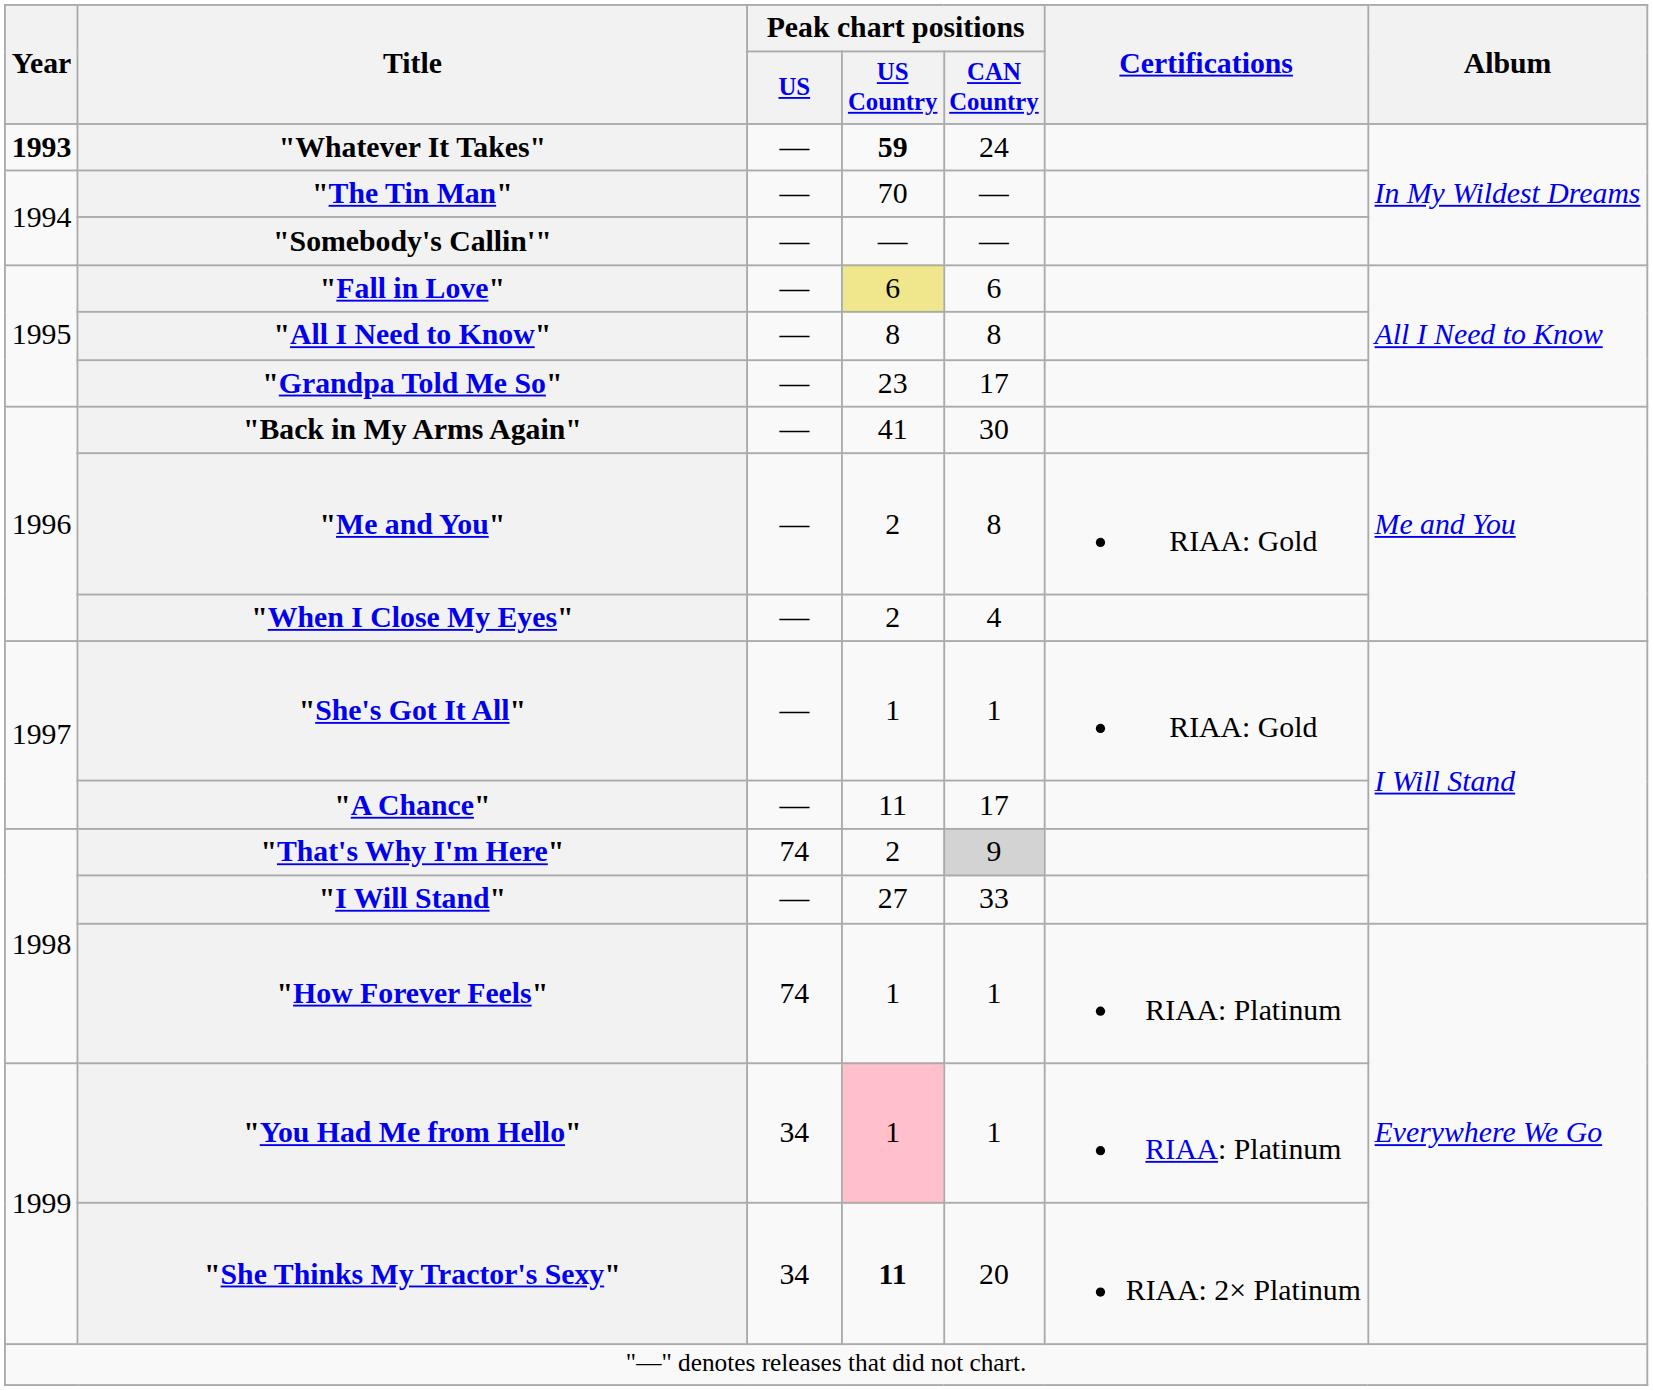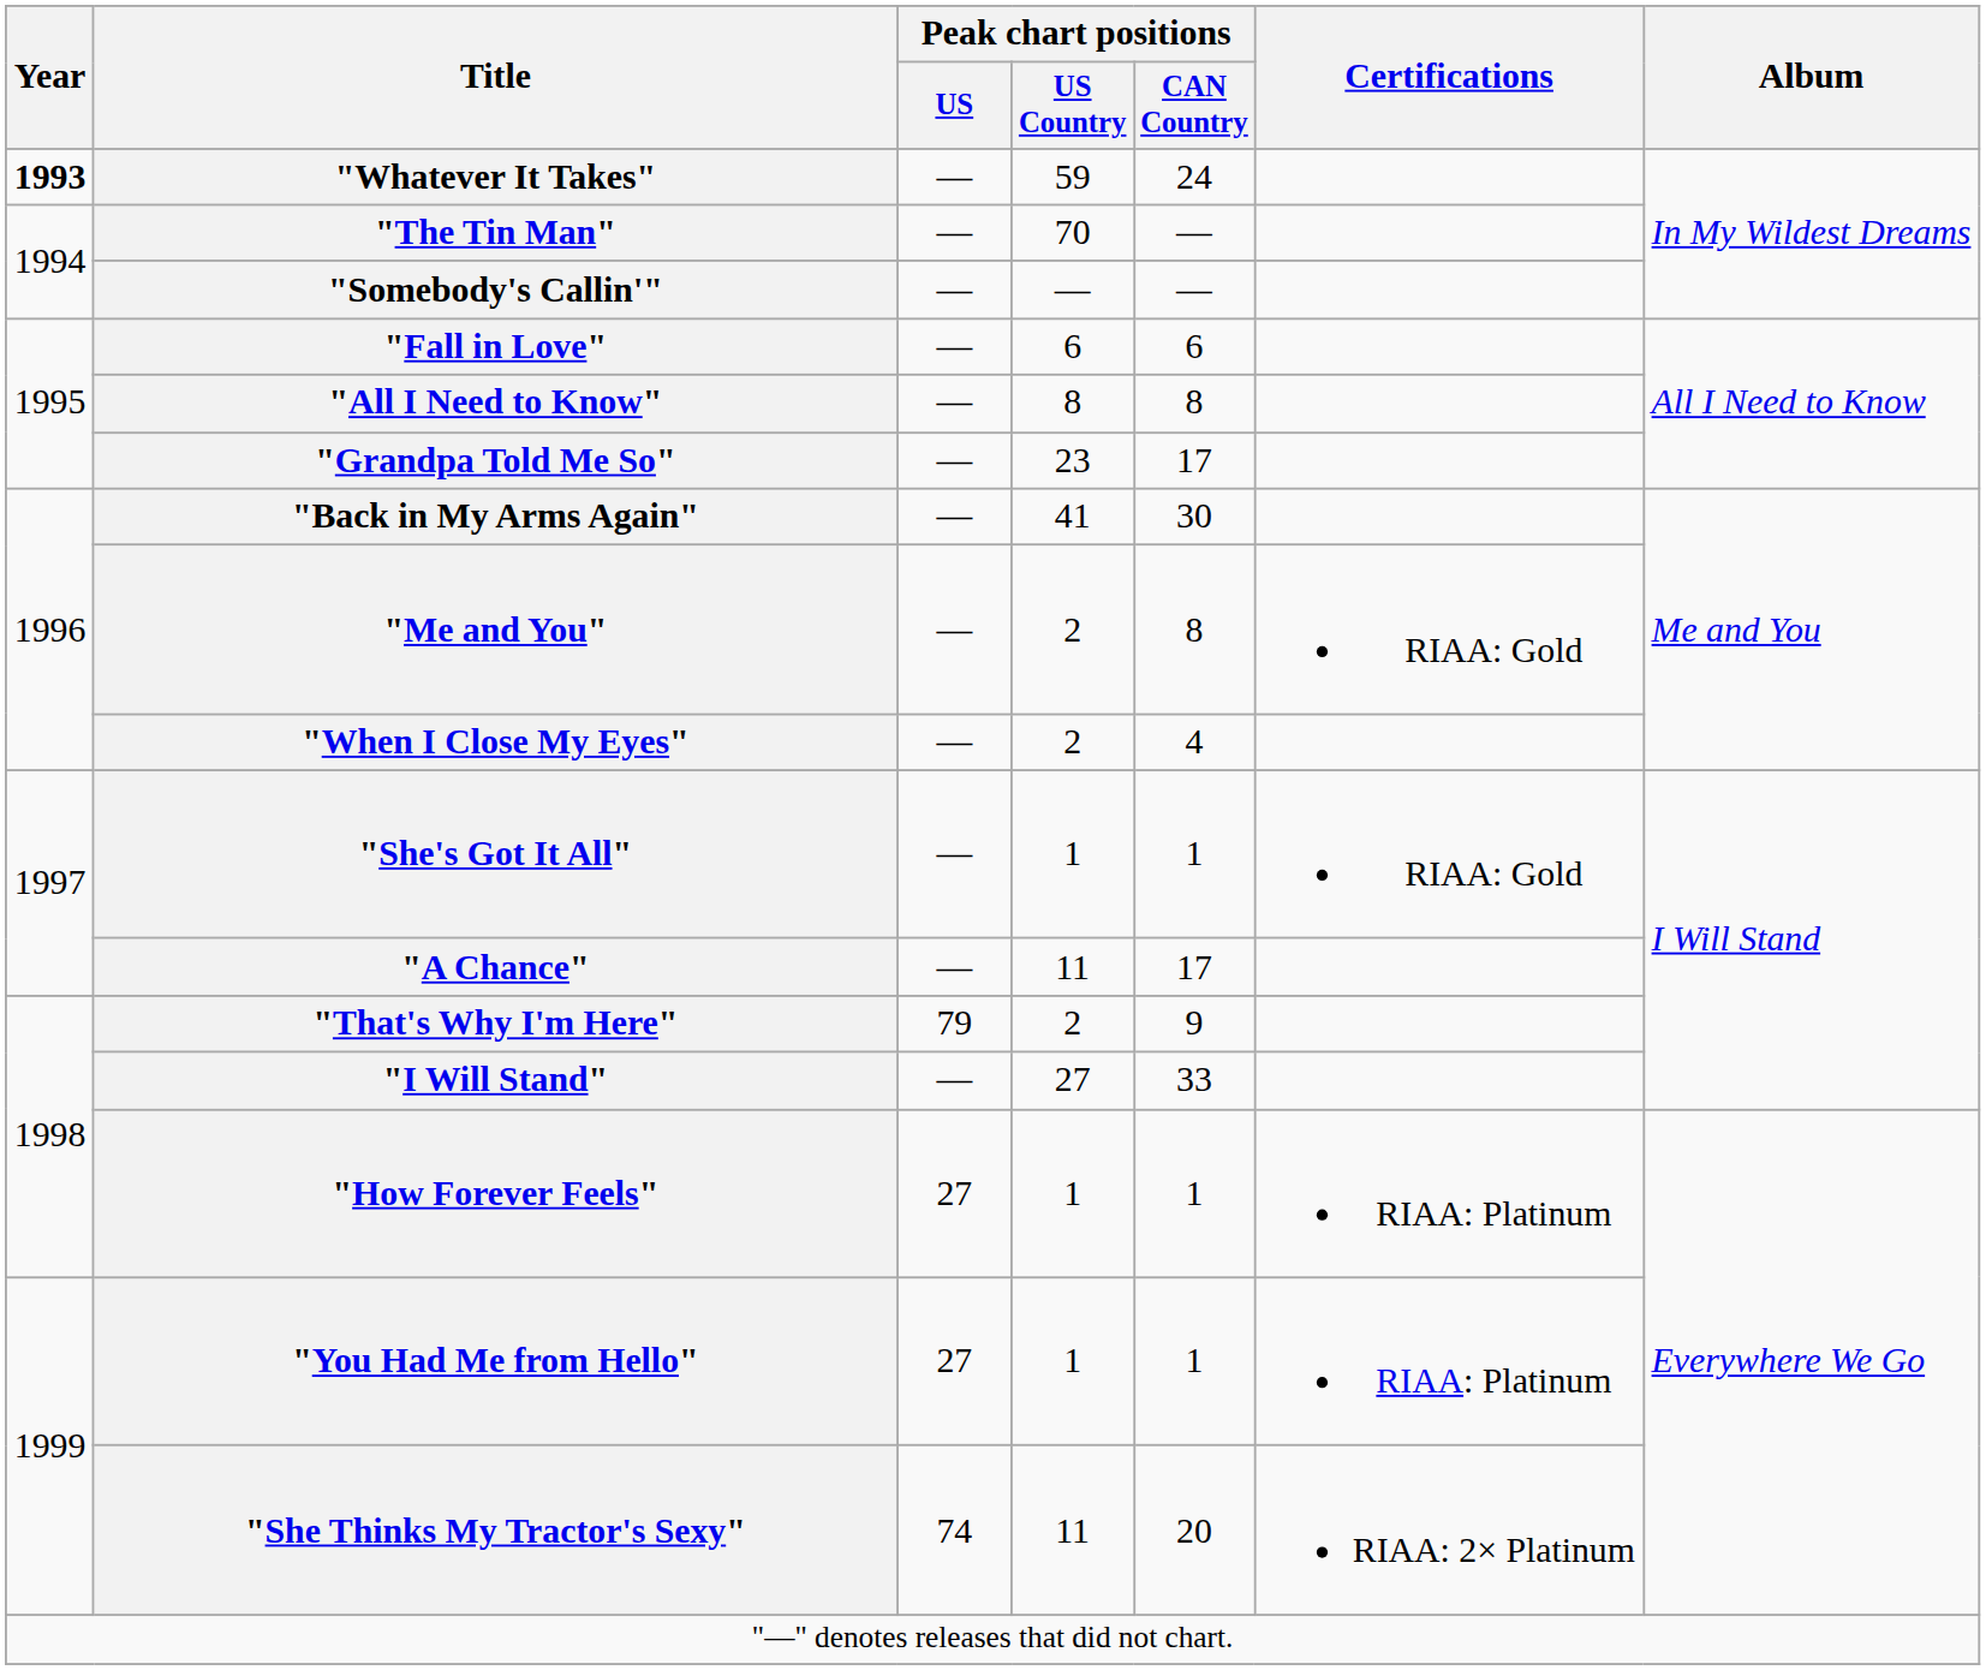"Whatever It Takes" | Peak chart positions / US Country: bold -> normal
"Fall in Love" | Peak chart positions / US Country: khaki background -> no background
"That's Why I'm Here" | Peak chart positions / US: 74 -> 79
"That's Why I'm Here" | Peak chart positions / CAN Country: lightgrey background -> no background
"How Forever Feels" | Peak chart positions / US: 74 -> 27
"You Had Me from Hello" | Peak chart positions / US: 34 -> 27
"You Had Me from Hello" | Peak chart positions / US Country: pink background -> no background
"She Thinks My Tractor's Sexy" | Peak chart positions / US: 34 -> 74
"She Thinks My Tractor's Sexy" | Peak chart positions / US Country: bold -> normal
